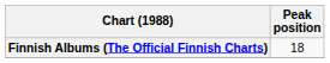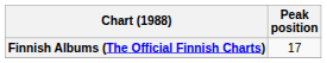Finnish Albums (The Official Finnish Charts) | Peak position: 18 -> 17
